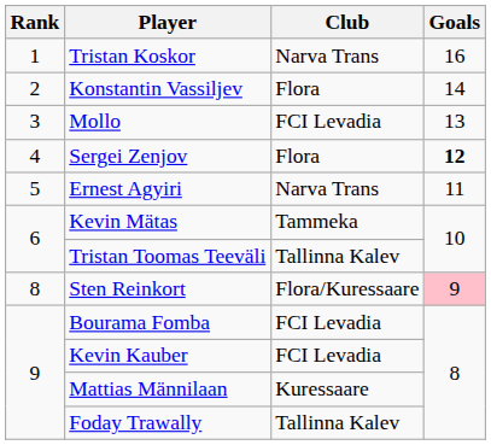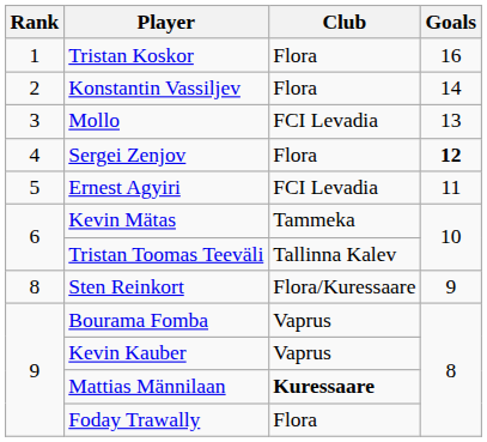Tristan Koskor | Club: Narva Trans -> Flora
Ernest Agyiri | Club: Narva Trans -> FCI Levadia
Sten Reinkort | Goals: pink background -> no background
Bourama Fomba | Club: FCI Levadia -> Vaprus
Kevin Kauber | Club: FCI Levadia -> Vaprus
Mattias Männilaan | Club: normal -> bold
Foday Trawally | Club: Tallinna Kalev -> Flora
